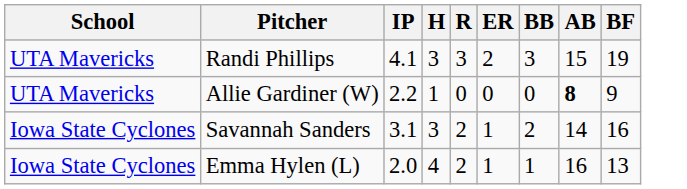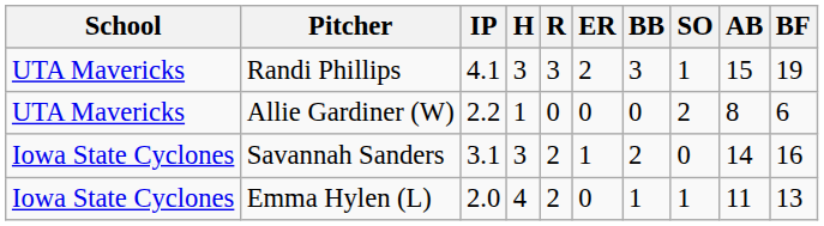+ column: SO | 1 | 2 | 0 | 1
Allie Gardiner (W) | AB: bold -> normal
Allie Gardiner (W) | BF: 9 -> 6
Emma Hylen (L) | ER: 1 -> 0
Emma Hylen (L) | AB: 16 -> 11
